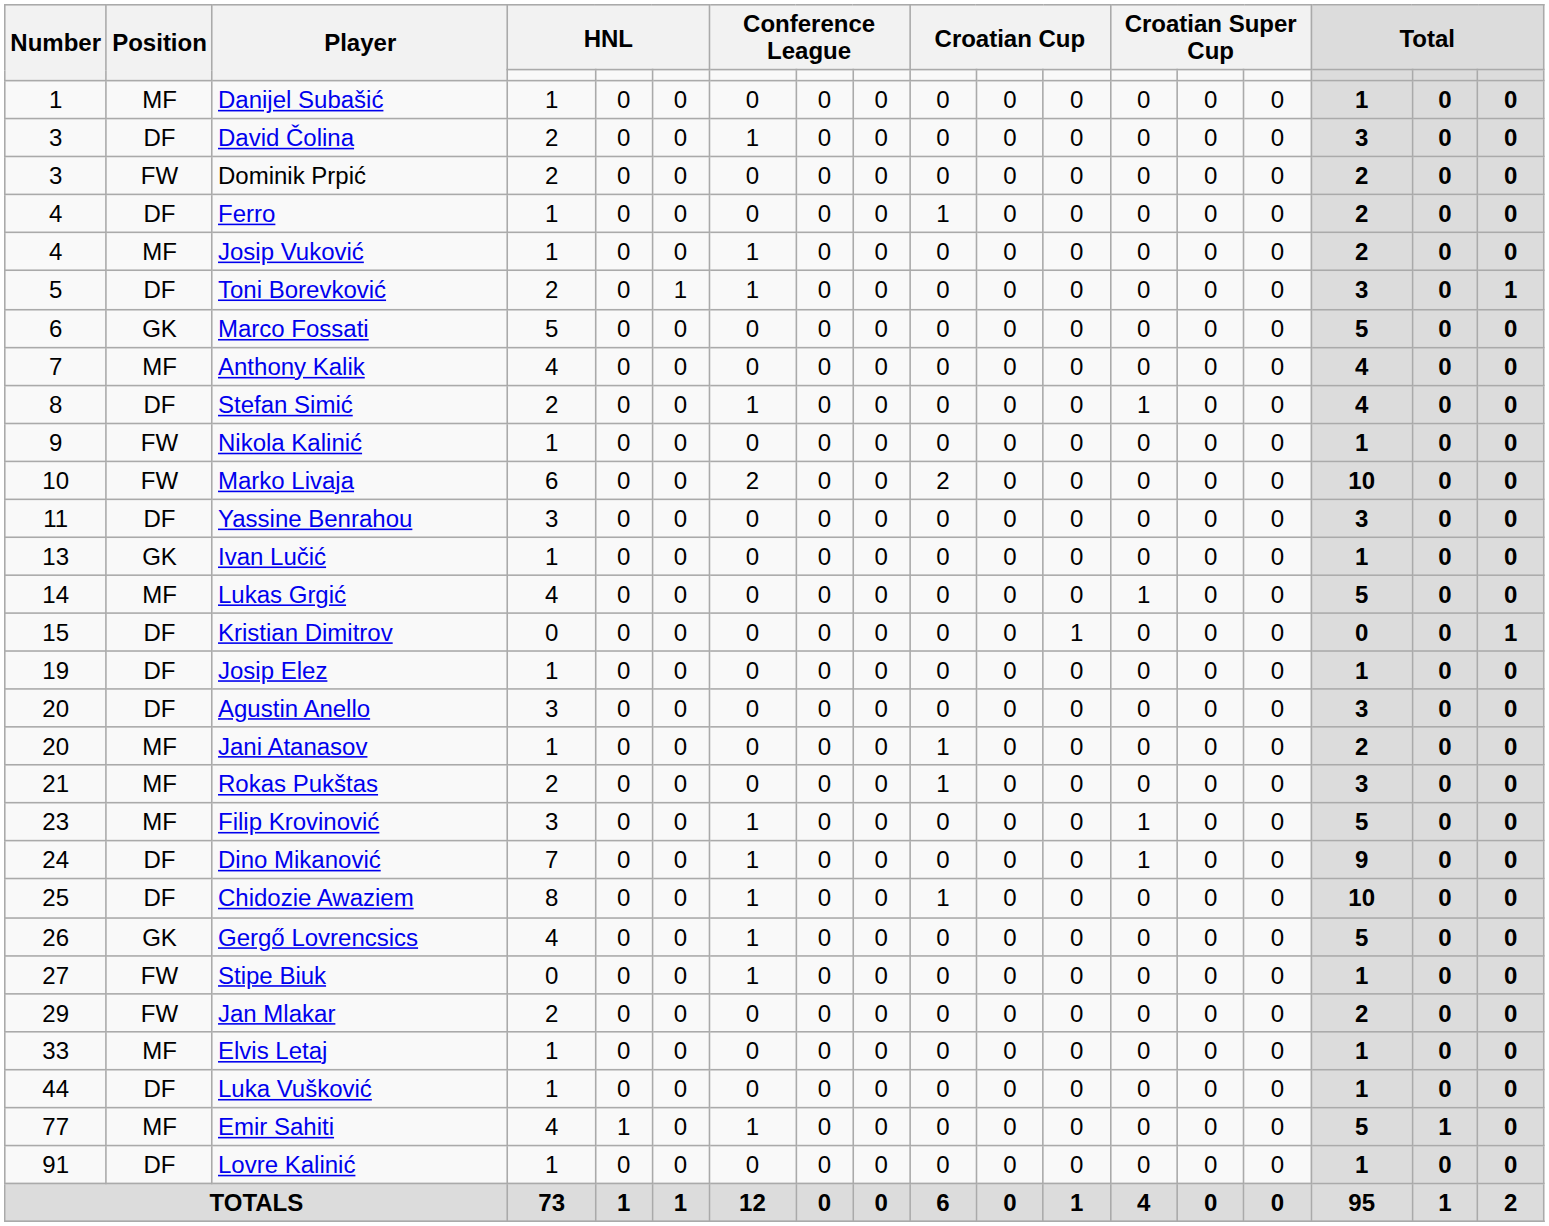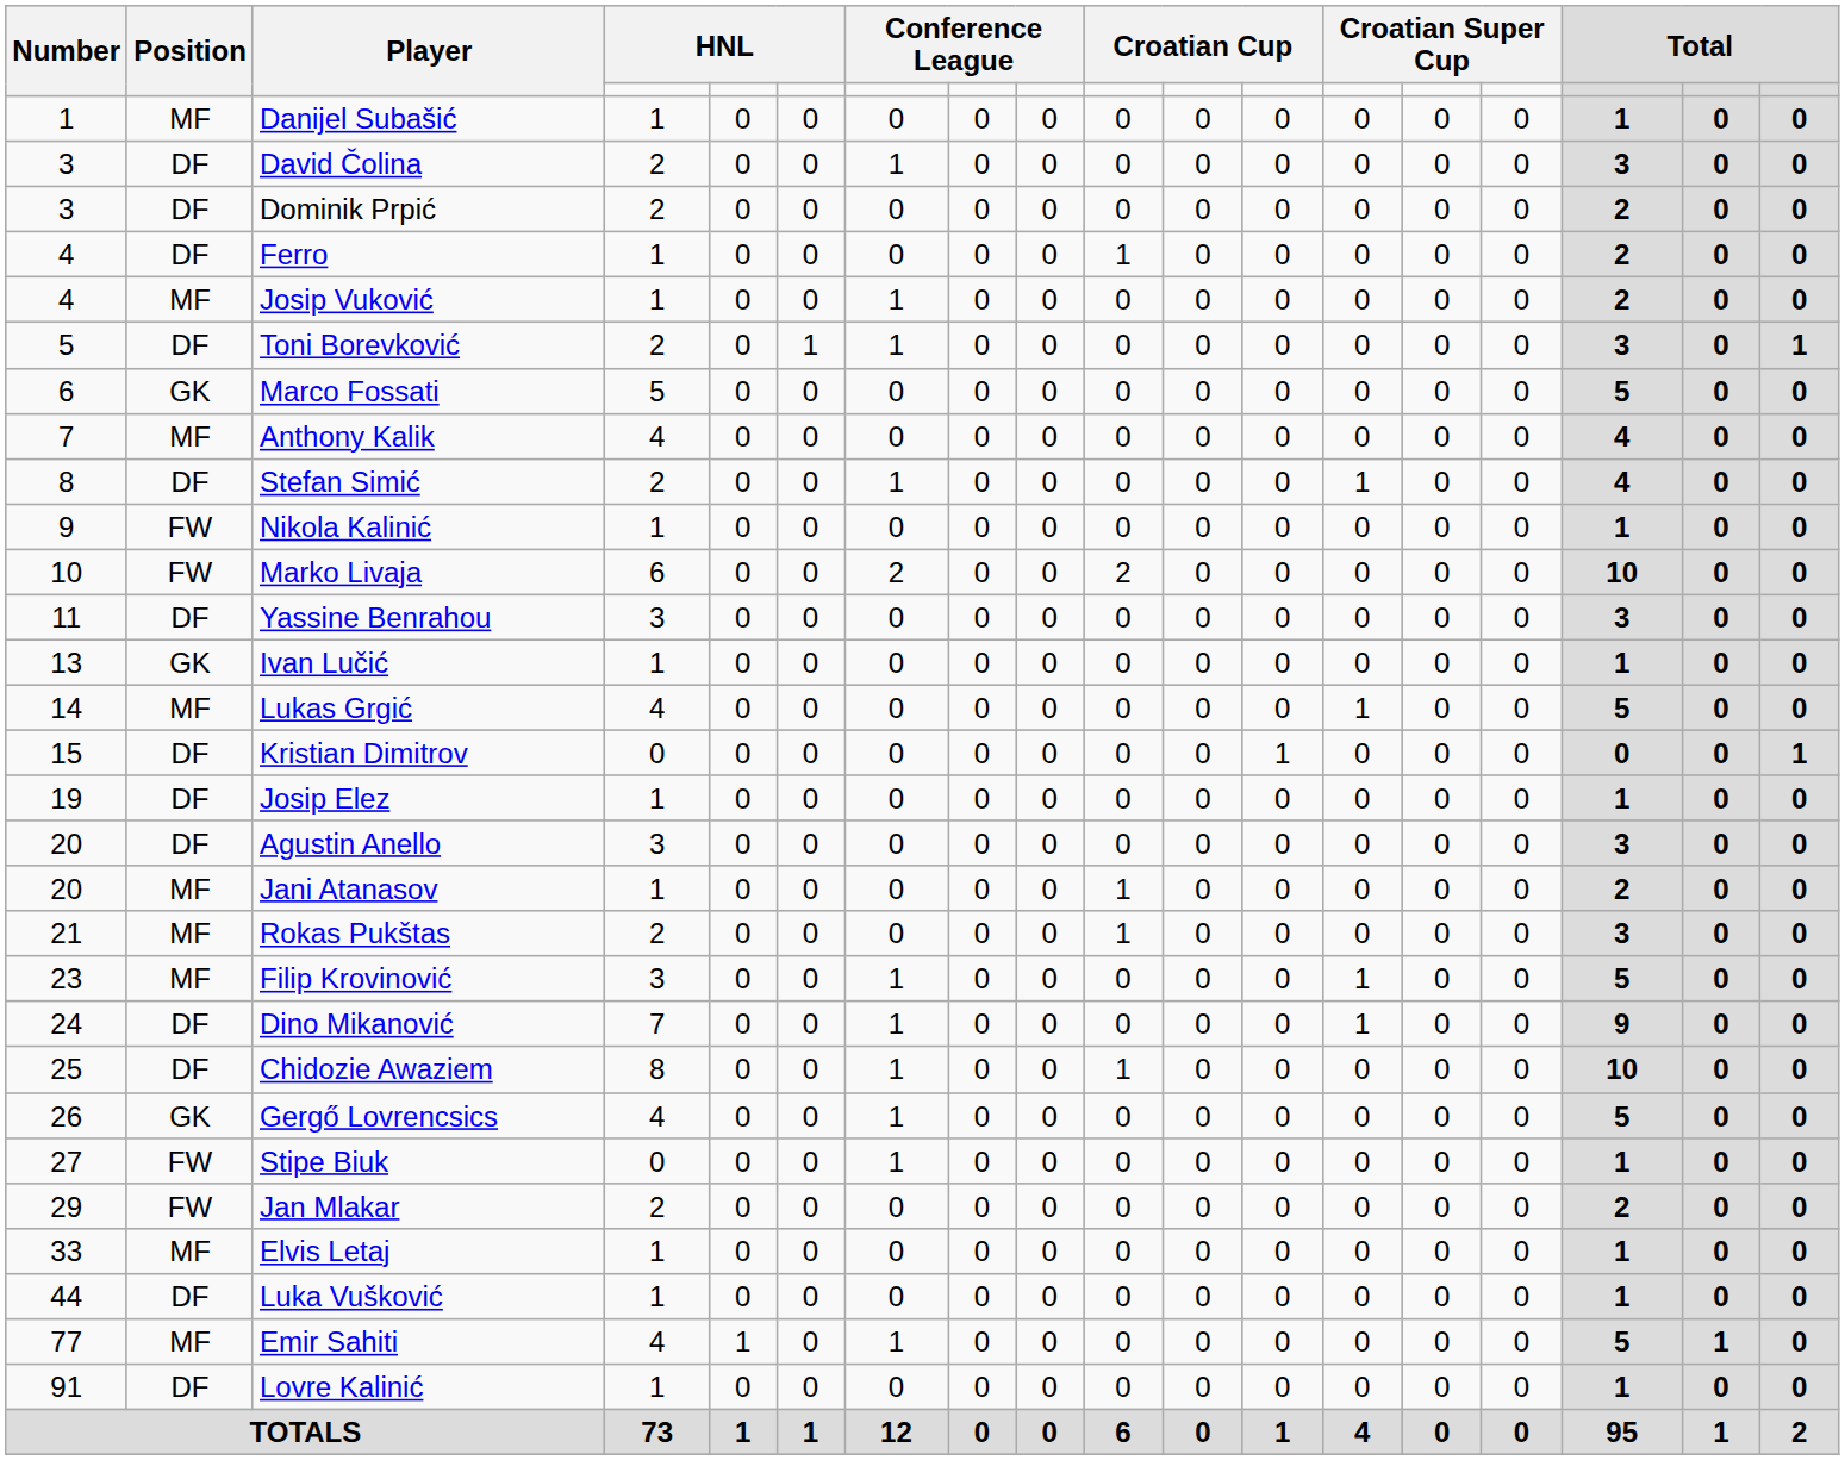Dominik Prpić | Position: FW -> DF
